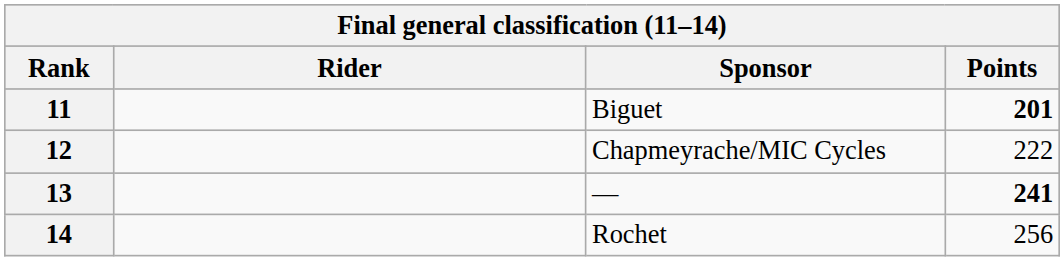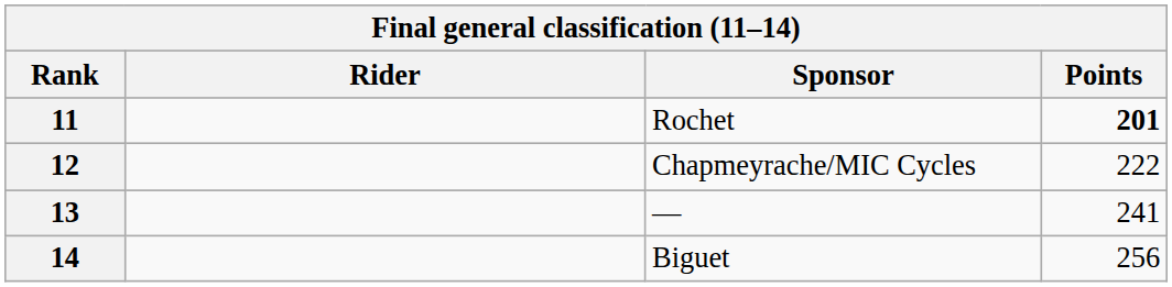11 | Sponsor: Biguet -> Rochet
13 | Points: bold -> normal
14 | Sponsor: Rochet -> Biguet
